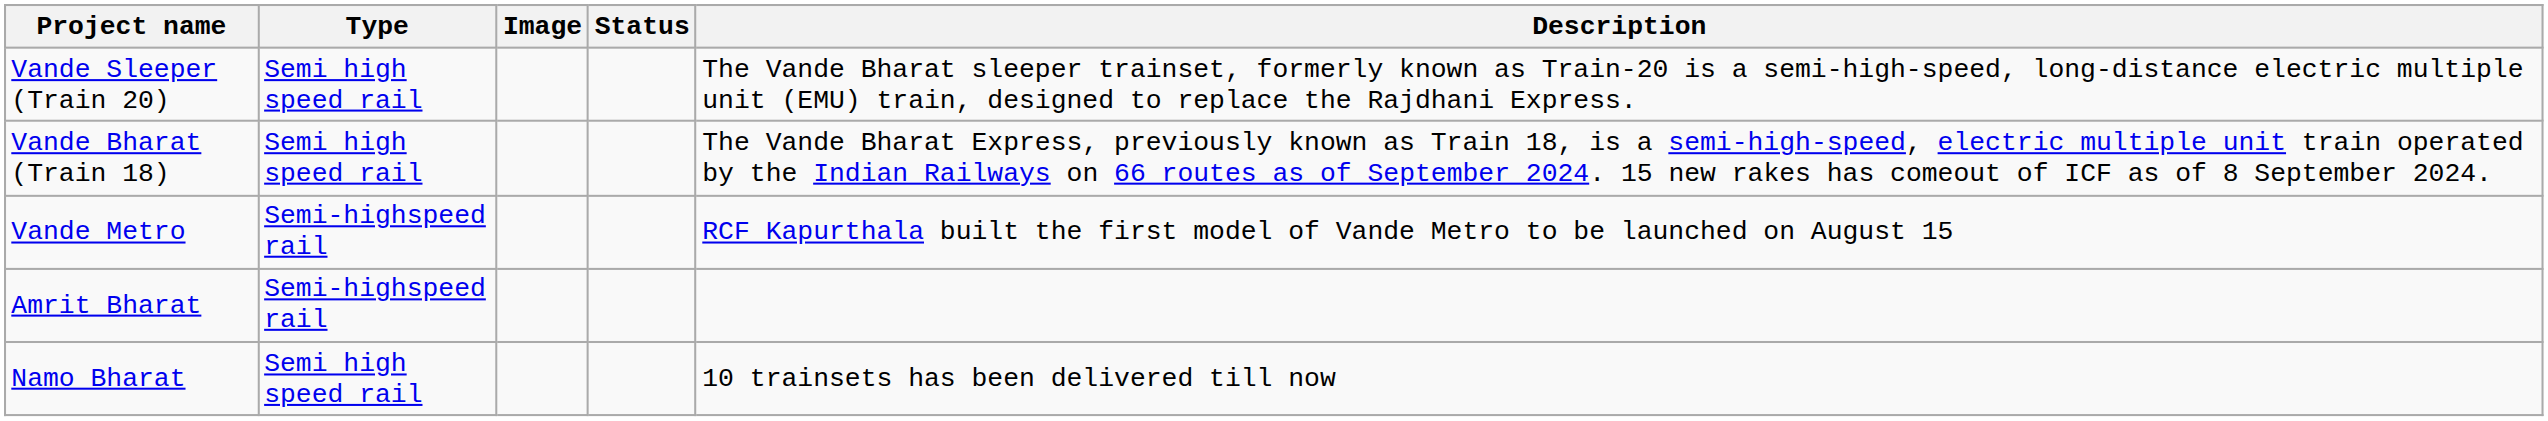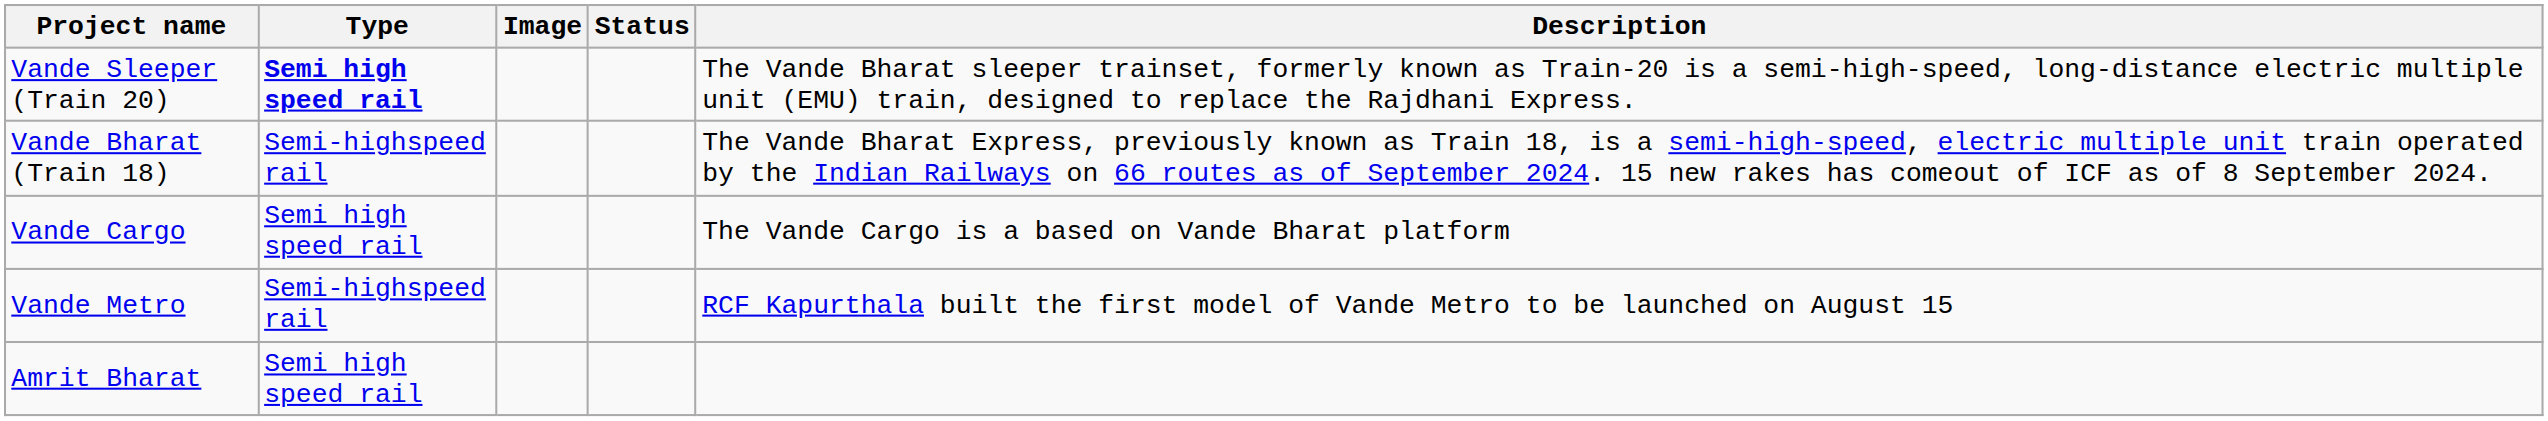Vande Sleeper (Train 20) | Type: normal -> bold
Vande Bharat (Train 18) | Type: Semi high speed rail -> Semi-highspeed rail
+ row: Vande Cargo | Semi high speed rail | The Vande Cargo is a based on Vande Bharat platform
Amrit Bharat | Type: Semi-highspeed rail -> Semi high speed rail
- row: Namo Bharat | Semi high speed rail | 10 trainsets has been delivered till now
